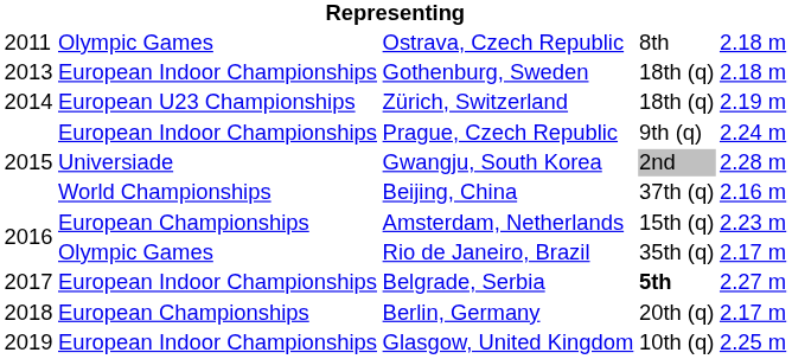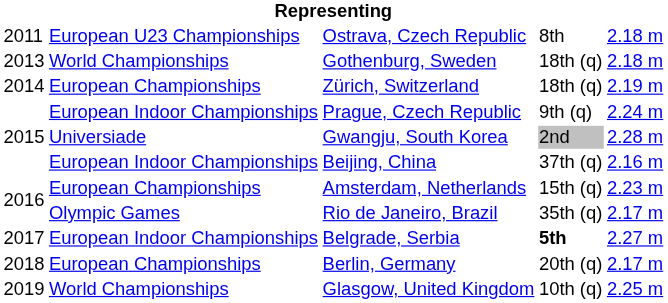Ostrava, Czech Republic | column 2: Olympic Games -> European U23 Championships
Gothenburg, Sweden | column 2: European Indoor Championships -> World Championships
Zürich, Switzerland | column 2: European U23 Championships -> European Championships
Beijing, China | column 2: World Championships -> European Indoor Championships
Glasgow, United Kingdom | column 2: European Indoor Championships -> World Championships
